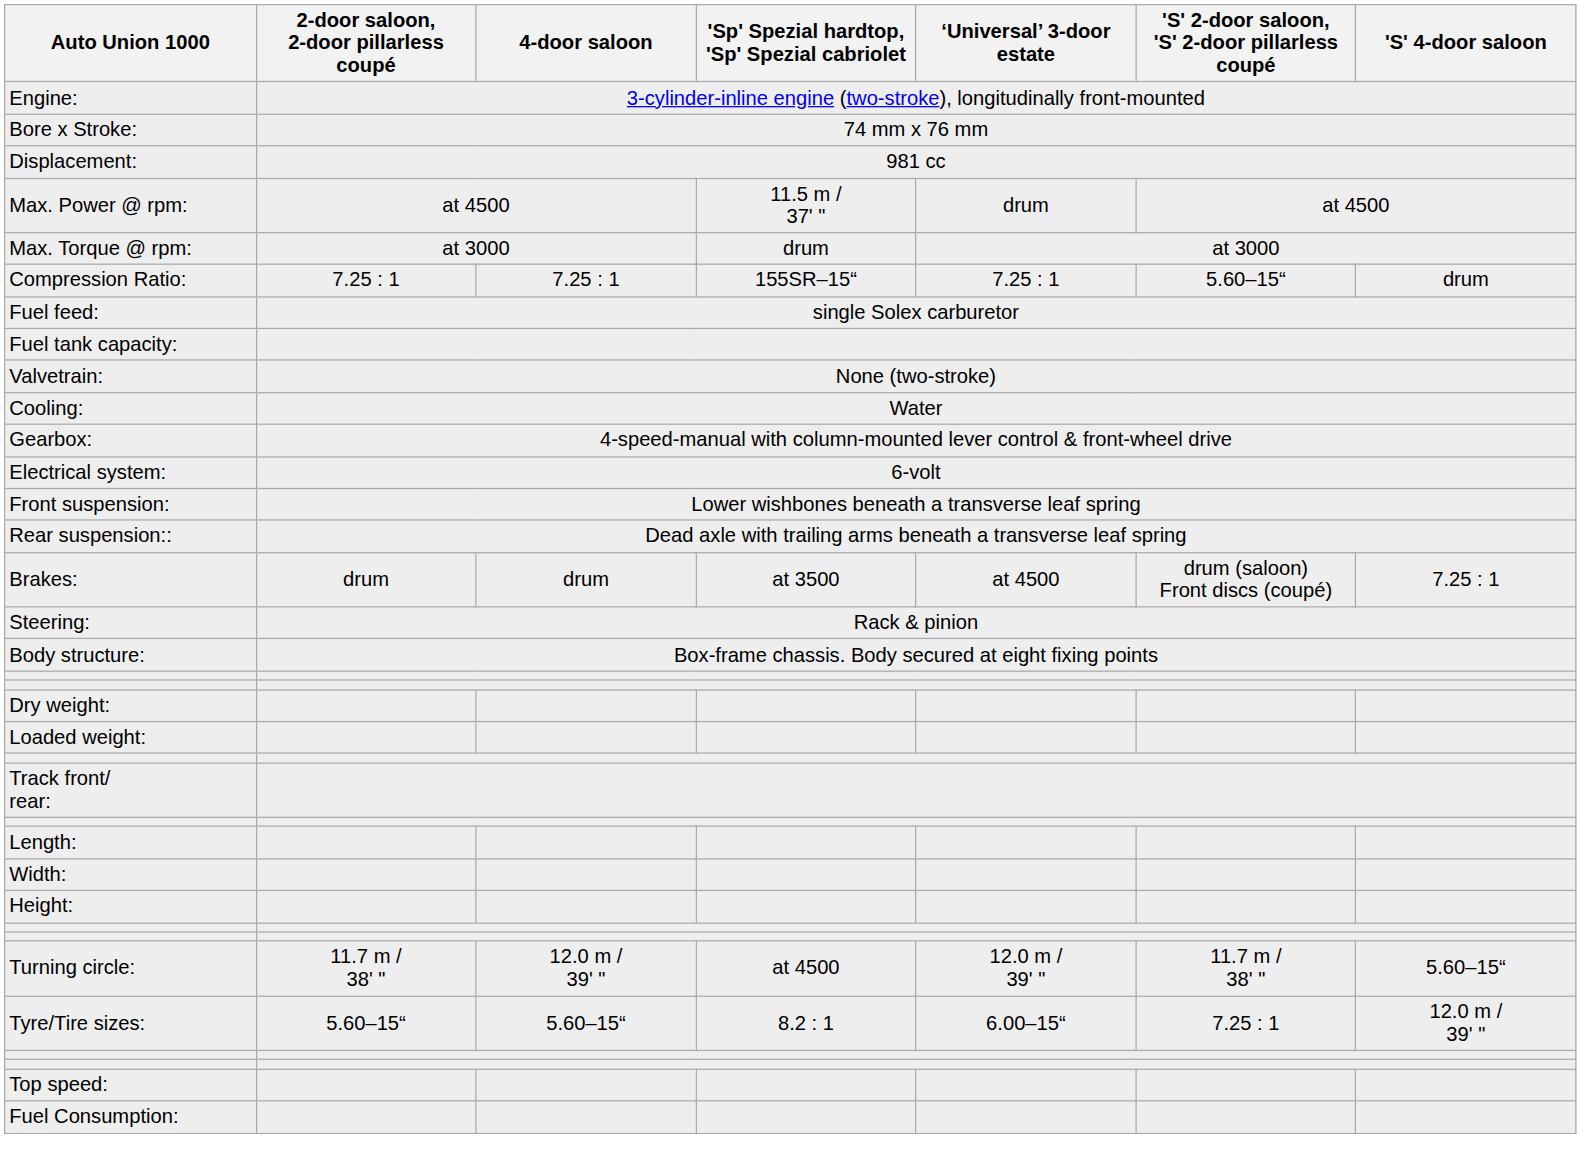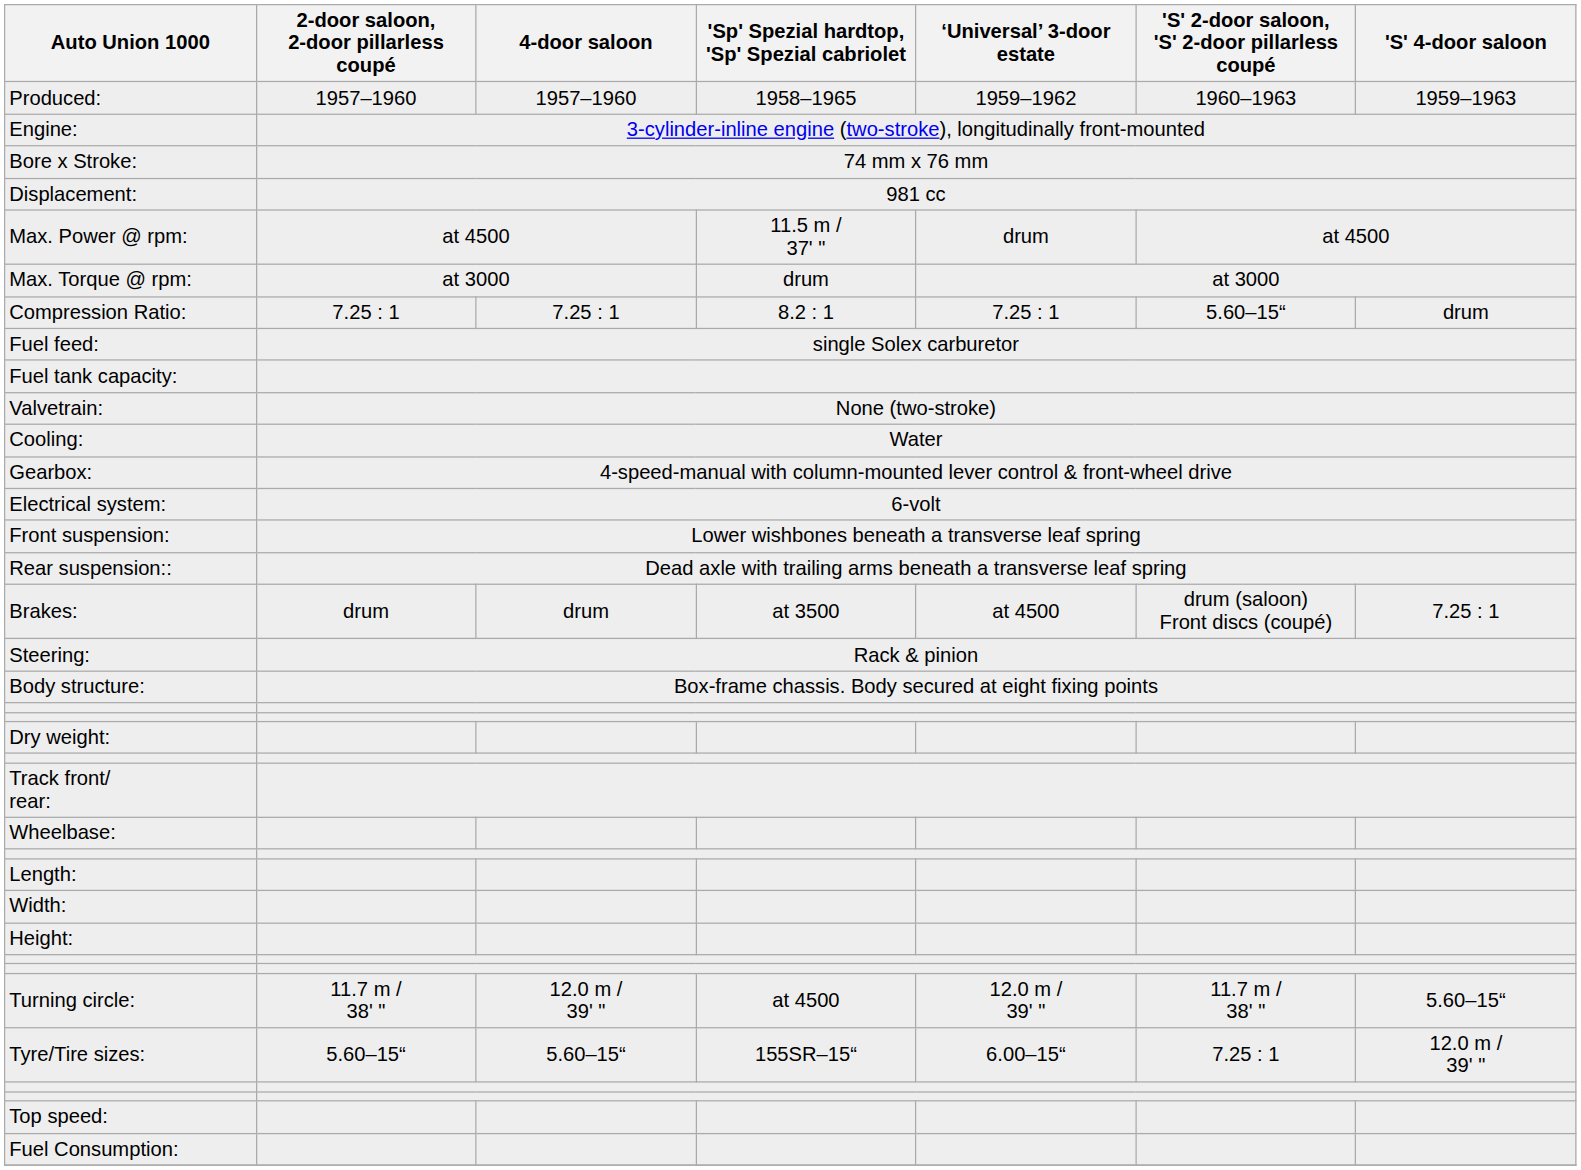+ row: Produced: | 1957–1960 | 1957–1960 | 1958–1965 | 1959–1962 | 1960–1963 | 1959–1963
Compression Ratio: | 'Sp' Spezial hardtop, 'Sp' Spezial cabriolet: 155SR–15“ -> 8.2 : 1
- row: Loaded weight:
+ row: Wheelbase:
Tyre/Tire sizes: | 'Sp' Spezial hardtop, 'Sp' Spezial cabriolet: 8.2 : 1 -> 155SR–15“
